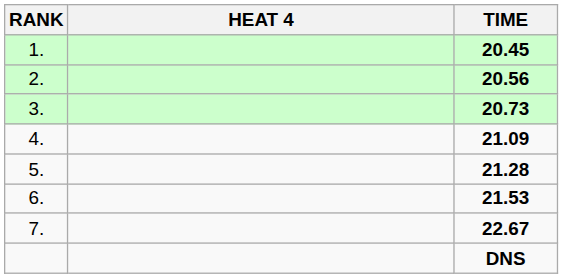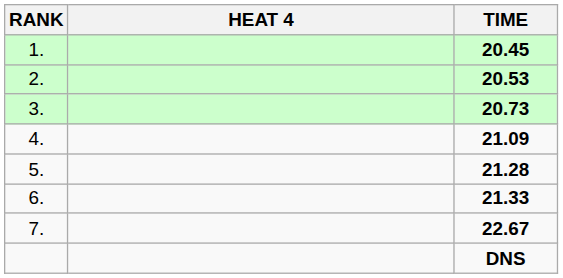2. | TIME: 20.56 -> 20.53
6. | TIME: 21.53 -> 21.33
